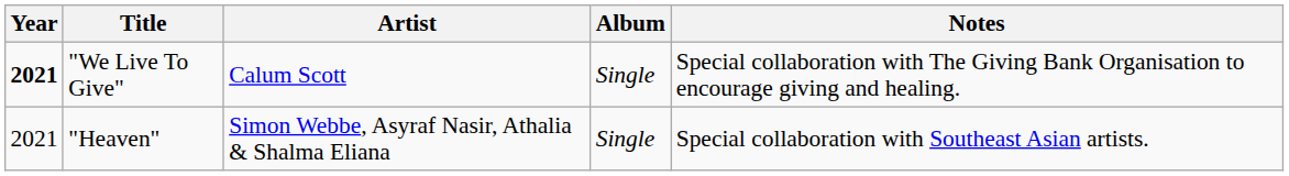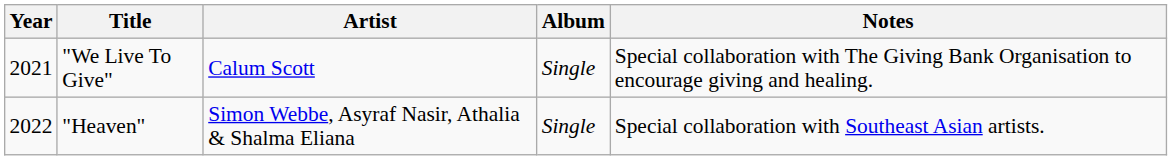"We Live To Give" | Year: bold -> normal
"Heaven" | Year: 2021 -> 2022
